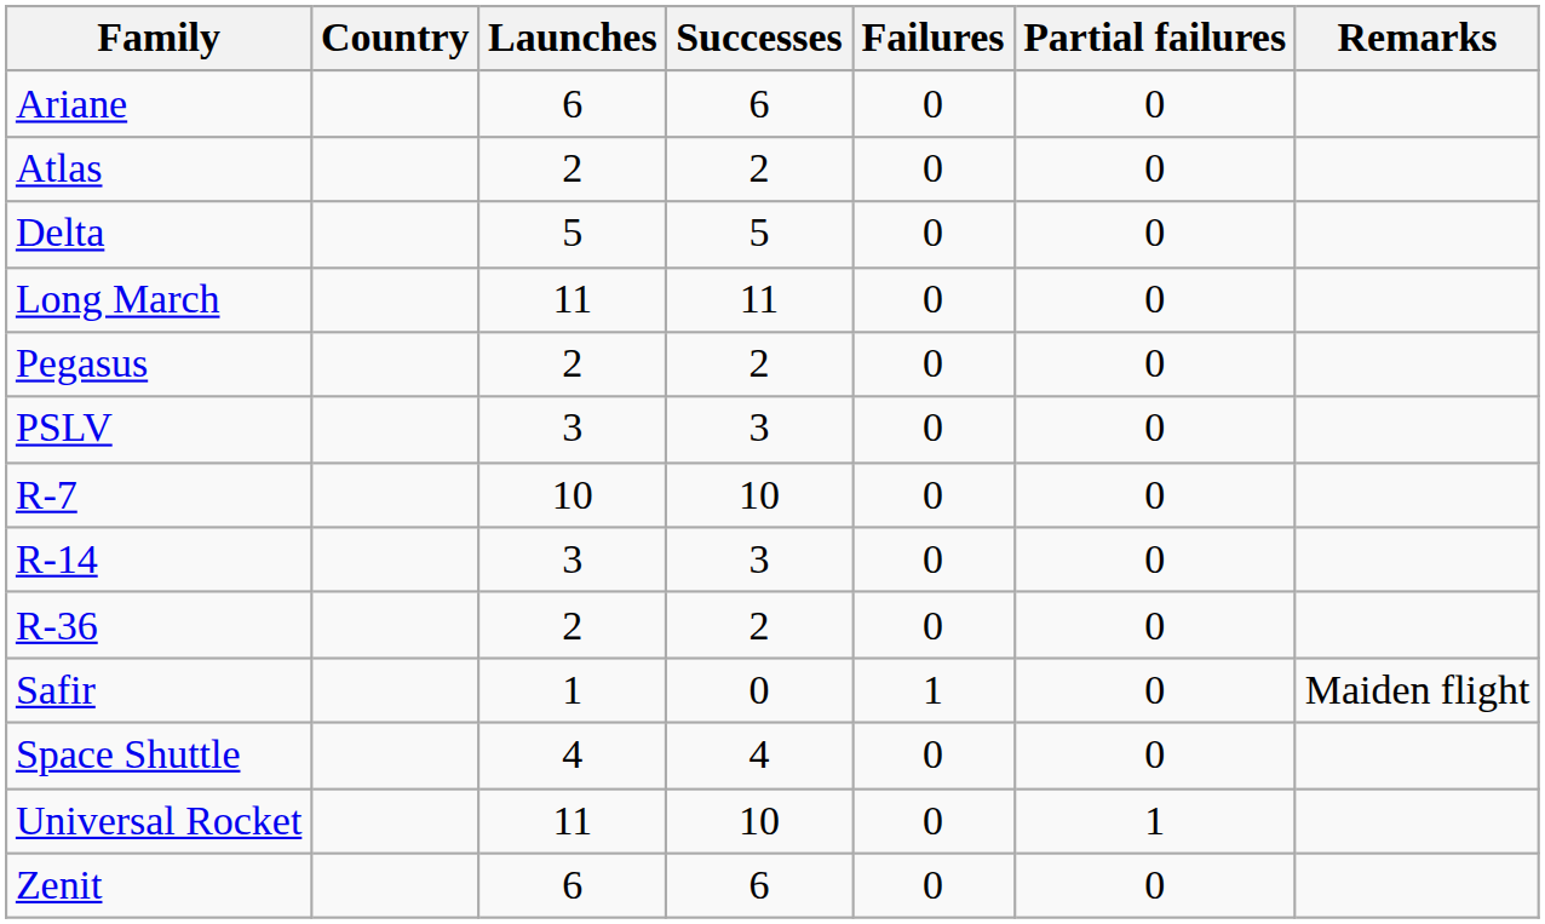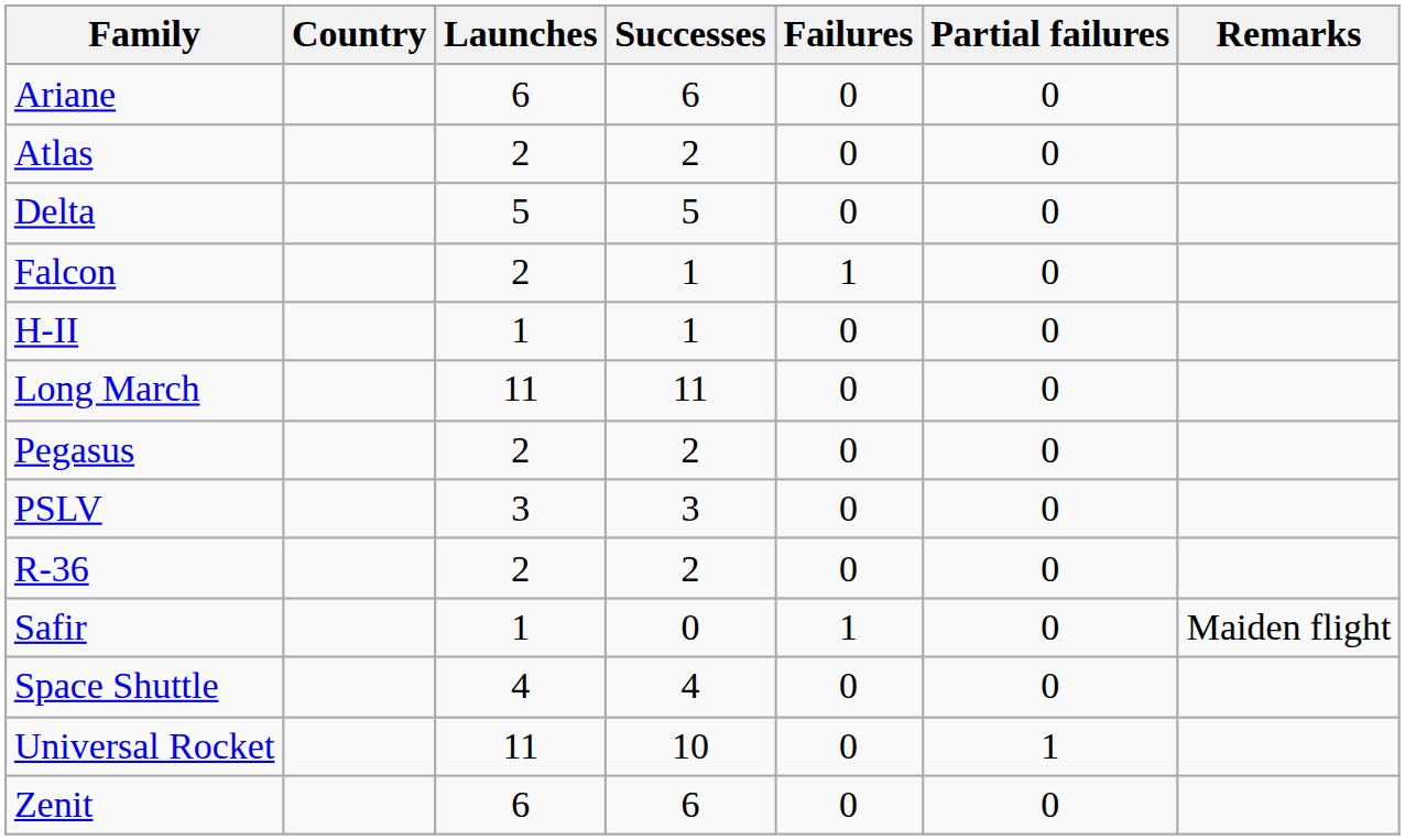+ row: Falcon | 2 | 1 | 1 | 0
+ row: H-II | 1 | 1 | 0 | 0
- row: R-7 | 10 | 10 | 0 | 0
- row: R-14 | 3 | 3 | 0 | 0
